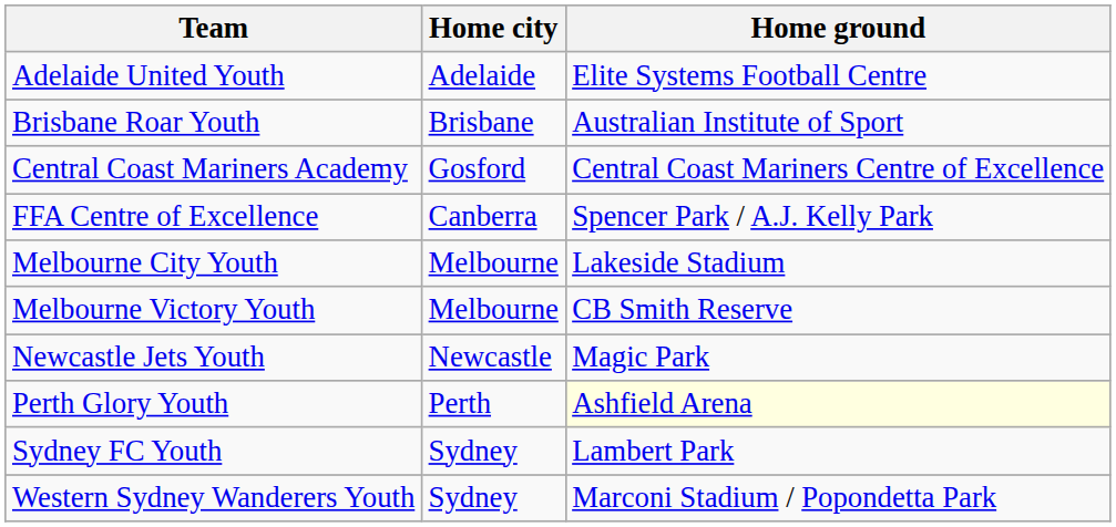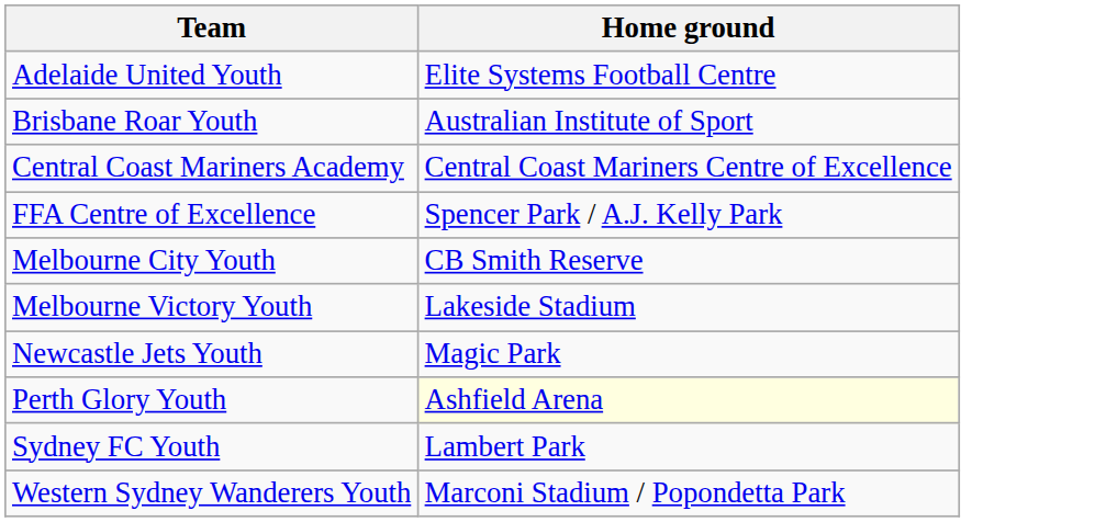- column: Home city | Adelaide | Brisbane | Gosford | Canberra | Melbourne | Melbourne | Newcastle | Perth | Sydney | Sydney
Melbourne City Youth | Home ground: Lakeside Stadium -> CB Smith Reserve
Melbourne Victory Youth | Home ground: CB Smith Reserve -> Lakeside Stadium
